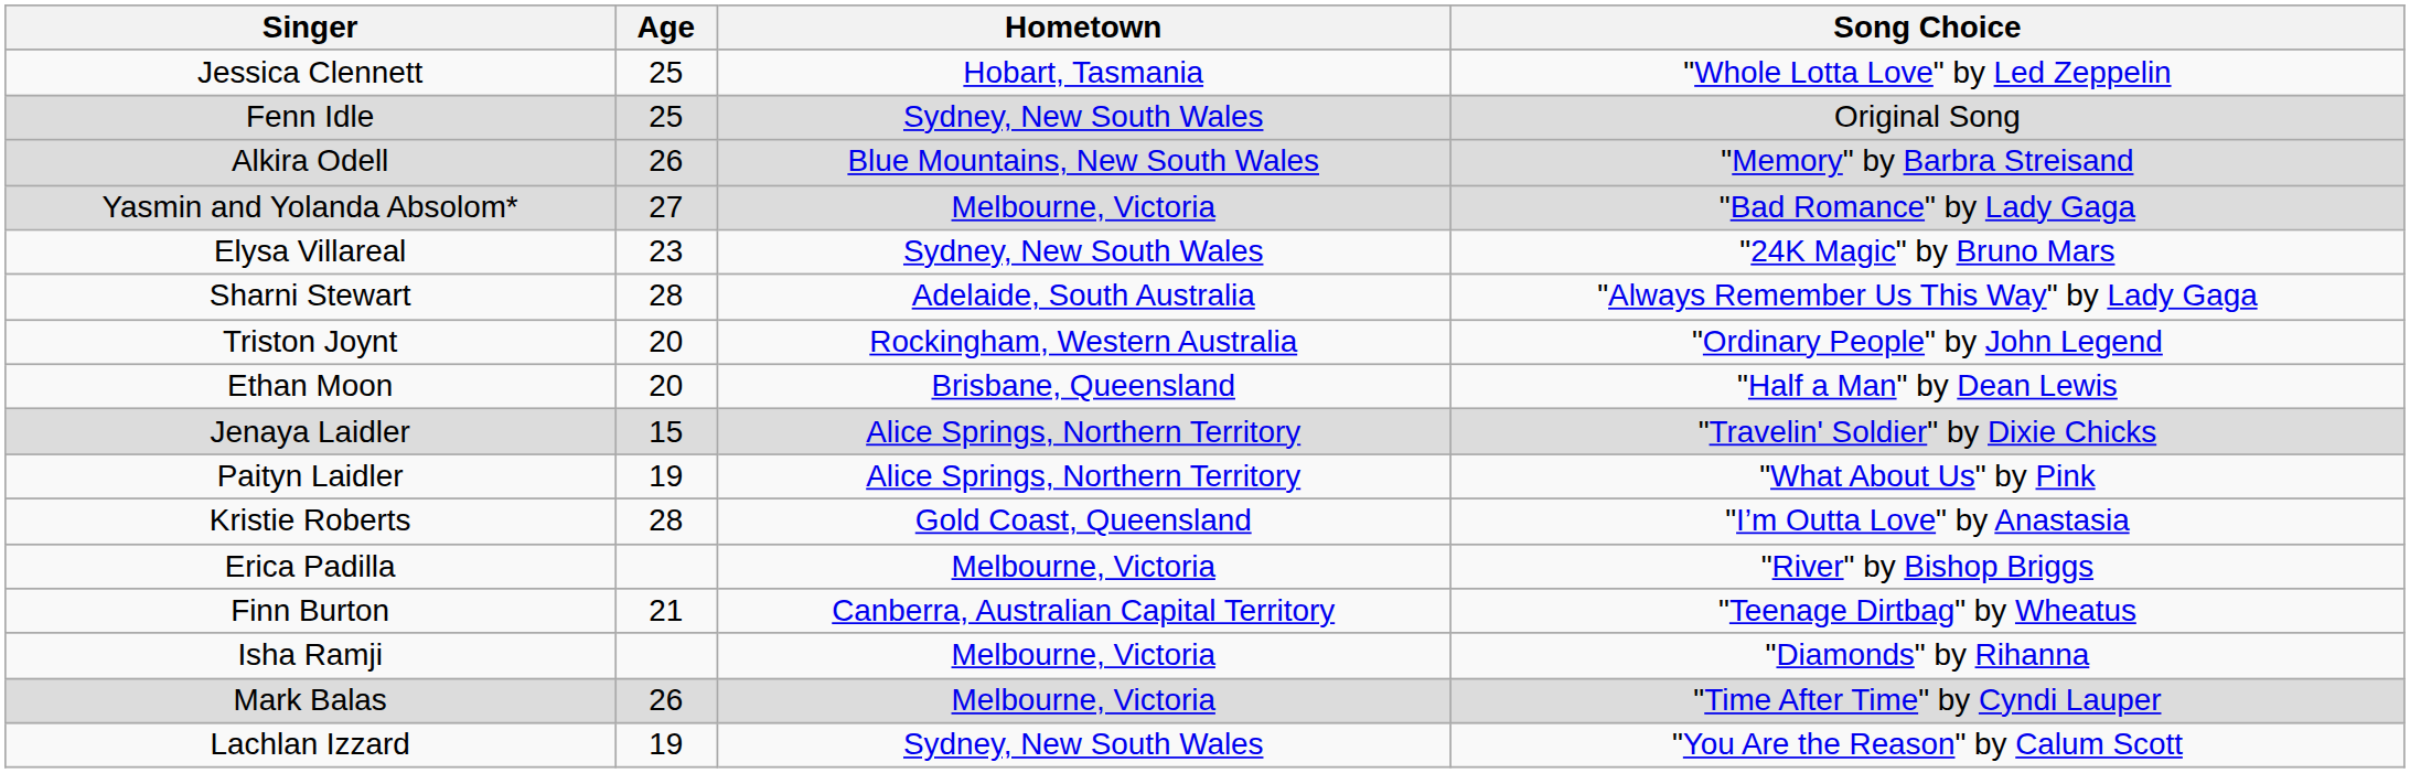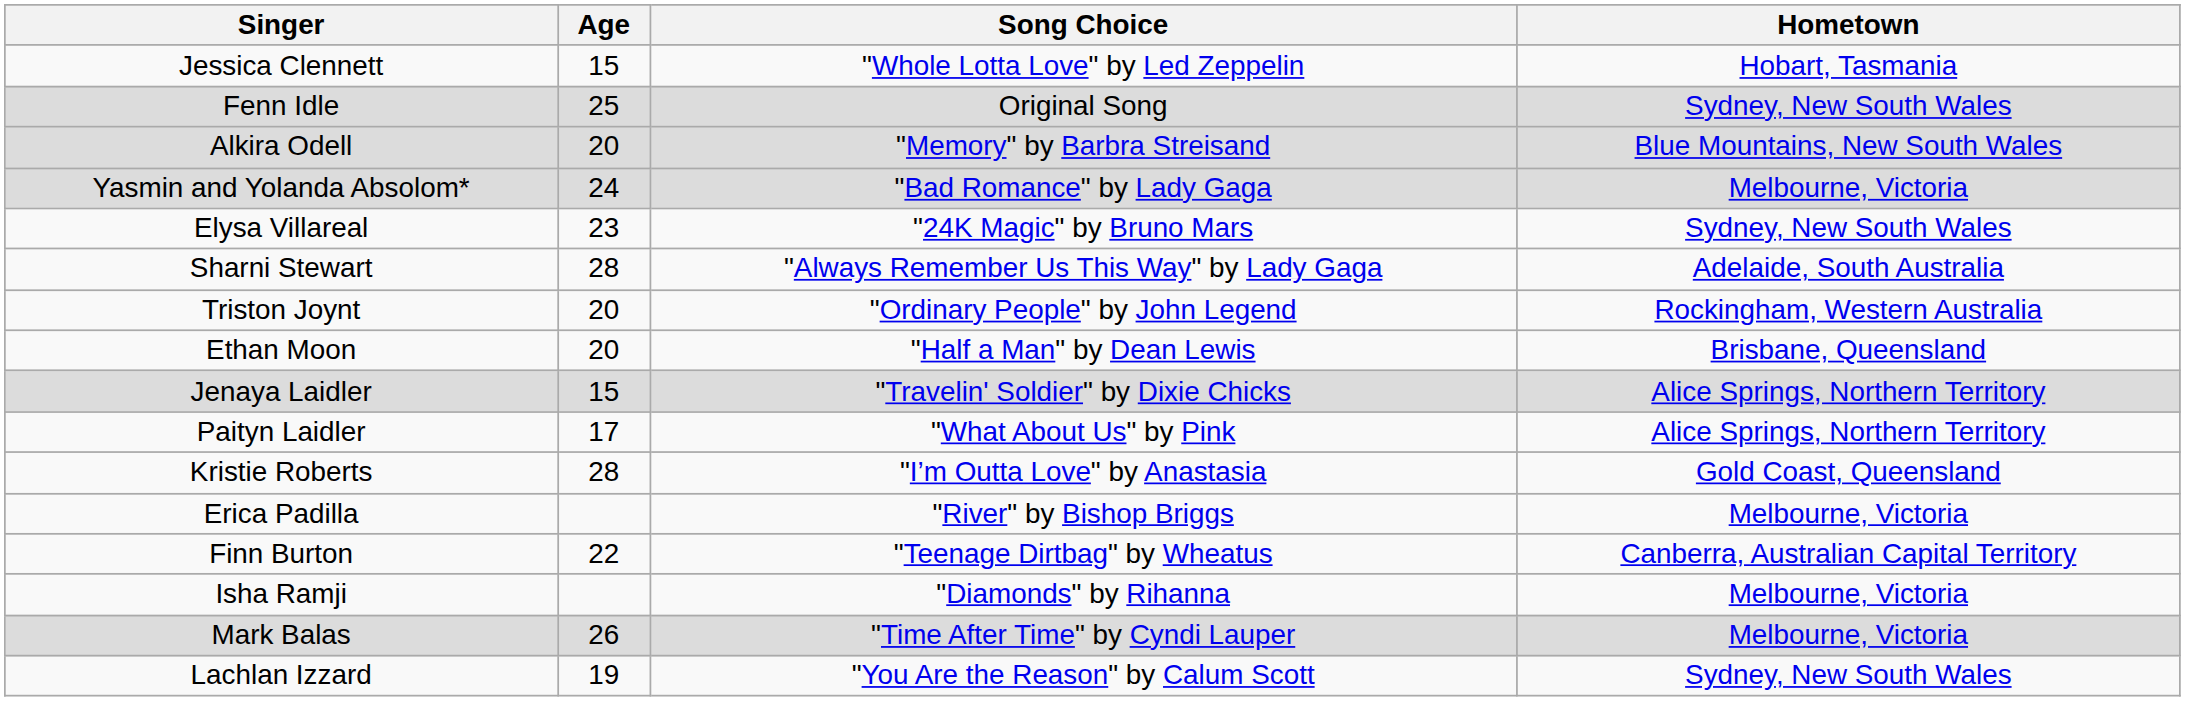columns swapped: Hometown <-> Song Choice
Jessica Clennett | Age: 25 -> 15
Alkira Odell | Age: 26 -> 20
Yasmin and Yolanda Absolom* | Age: 27 -> 24
Paityn Laidler | Age: 19 -> 17
Finn Burton | Age: 21 -> 22
